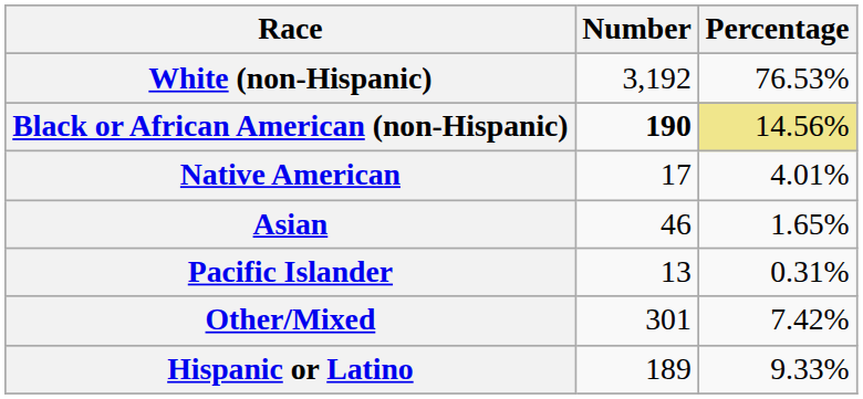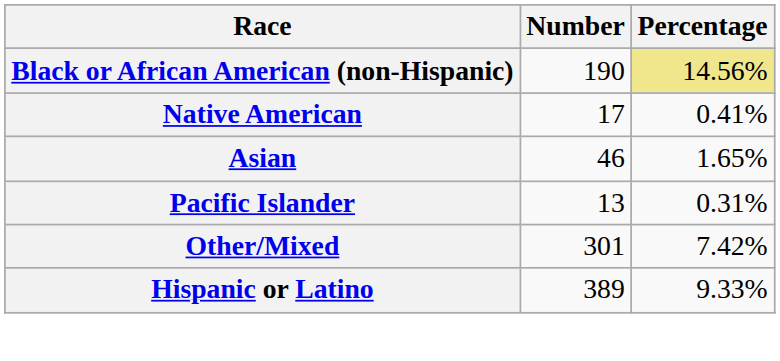- row: White (non-Hispanic) | 3,192 | 76.53%
Black or African American (non-Hispanic) | Number: bold -> normal
Native American | Percentage: 4.01% -> 0.41%
Hispanic or Latino | Number: 189 -> 389
